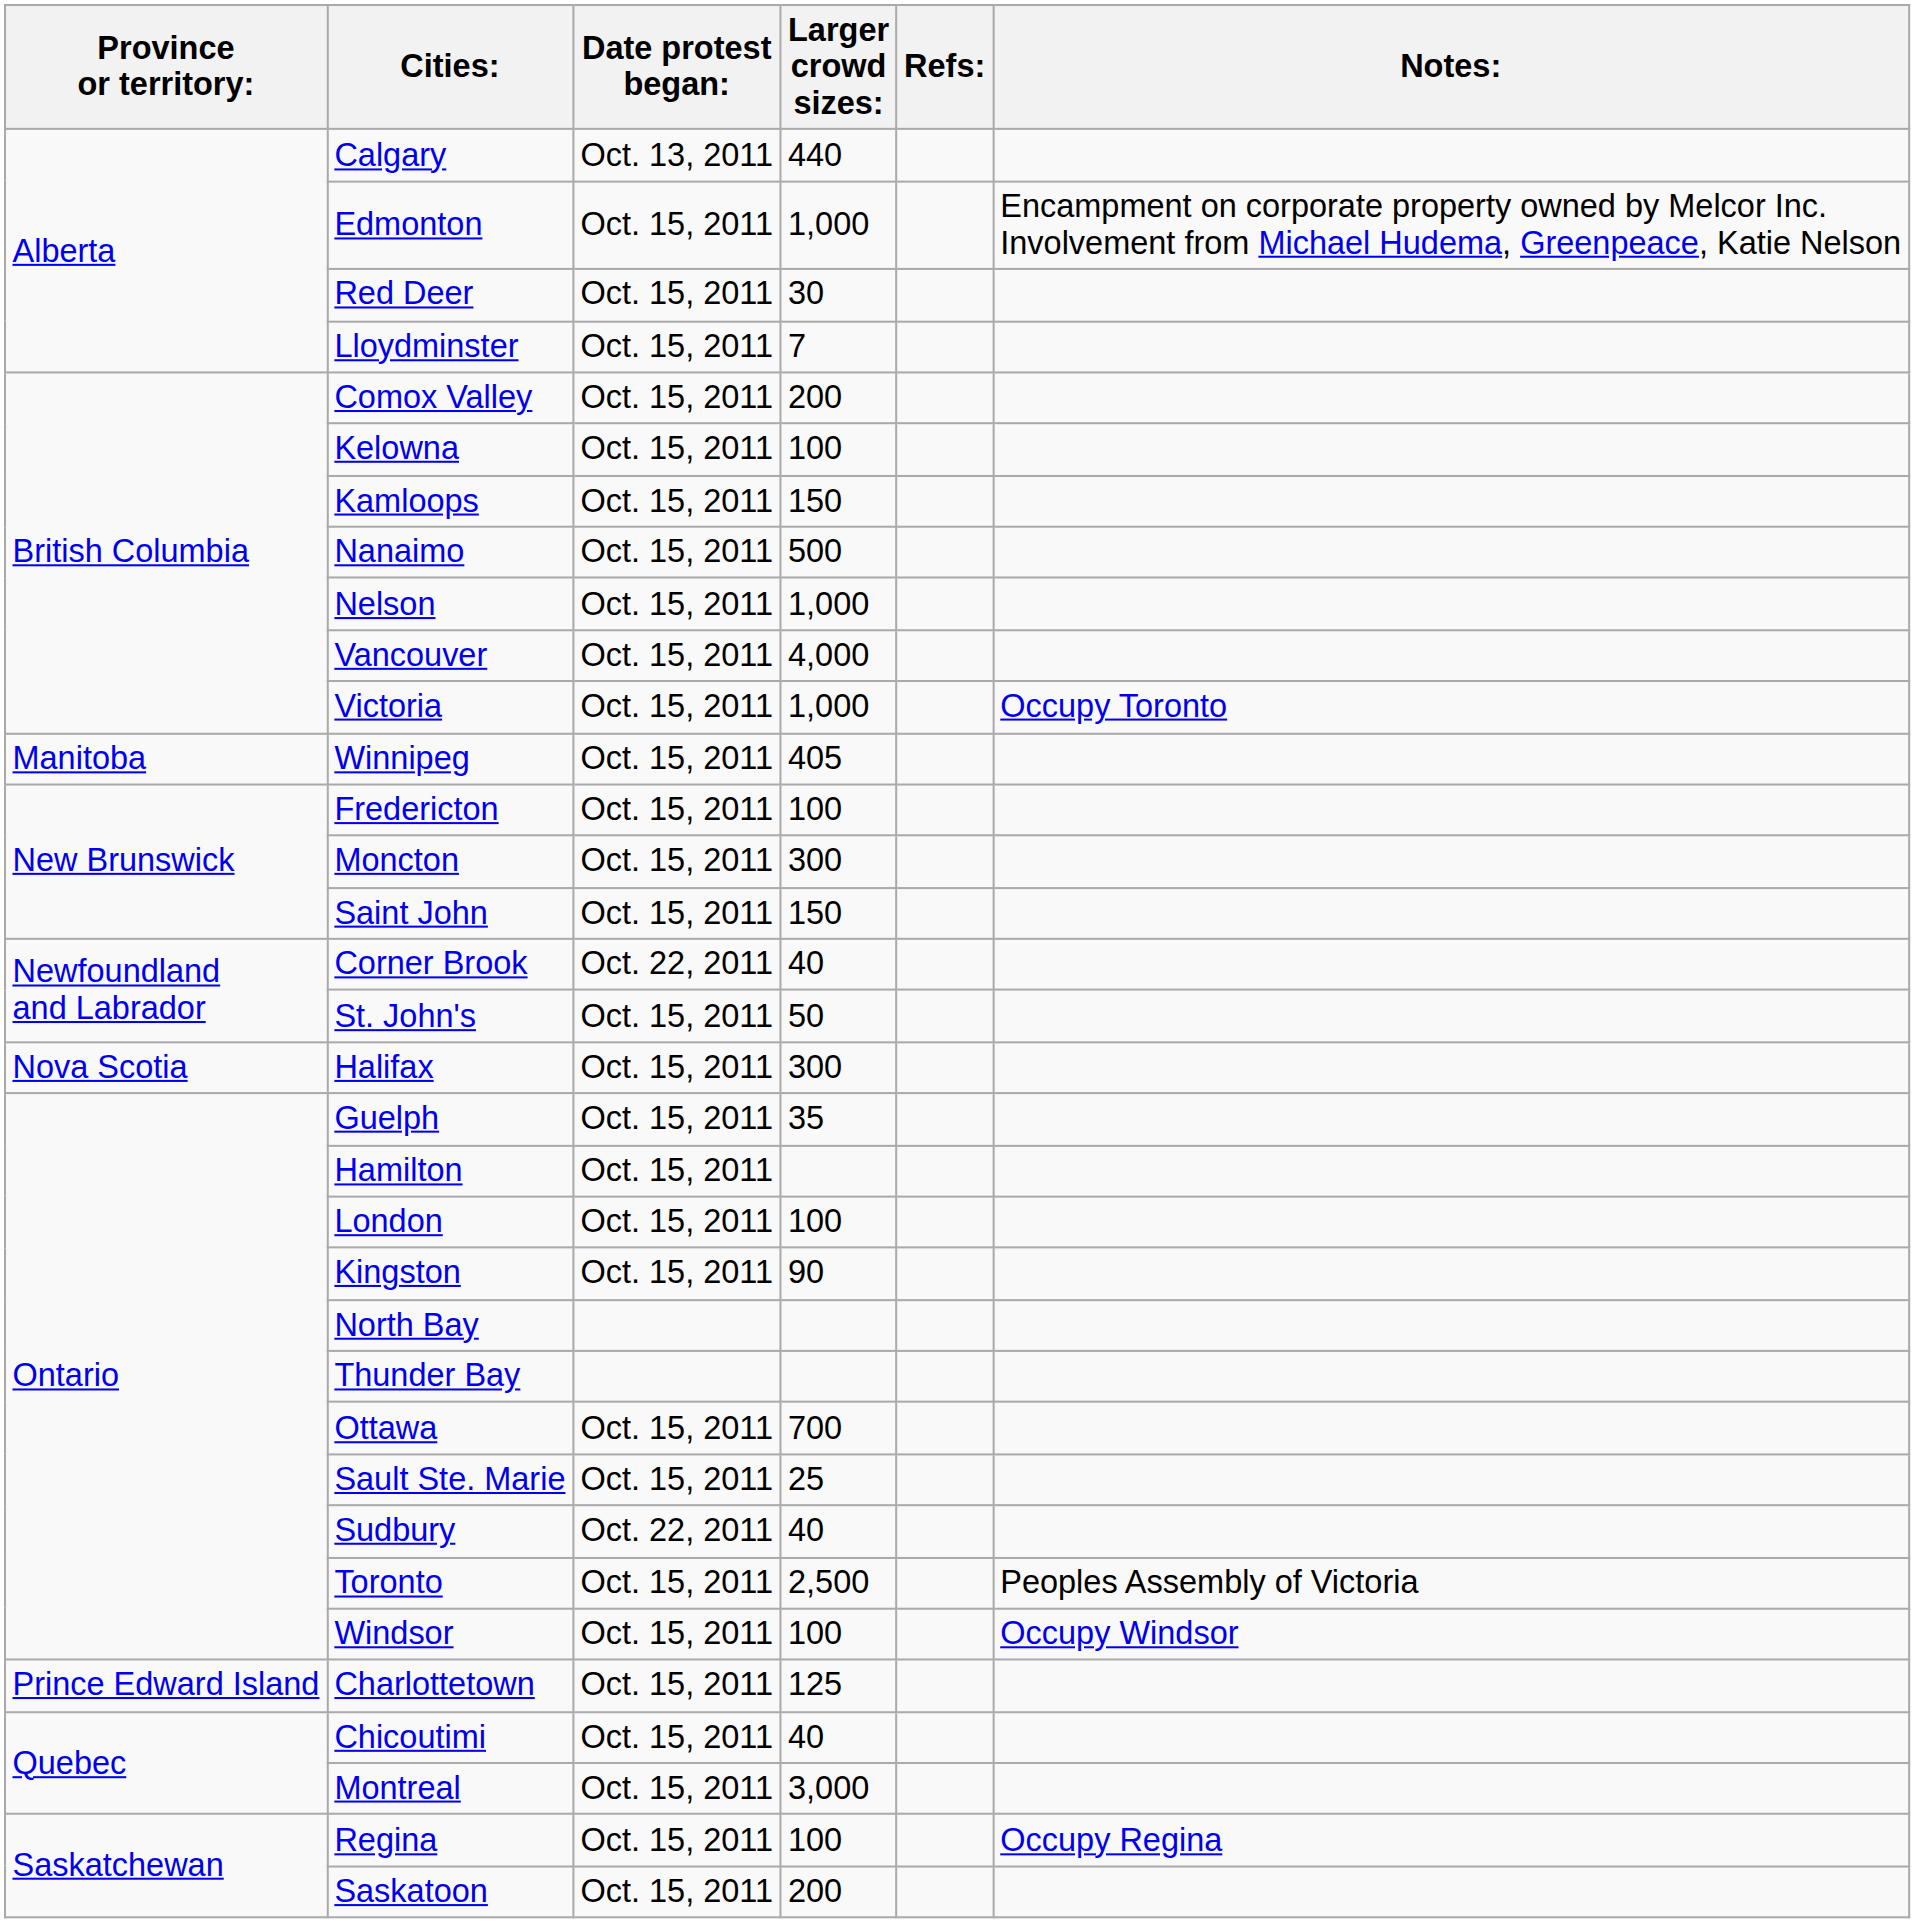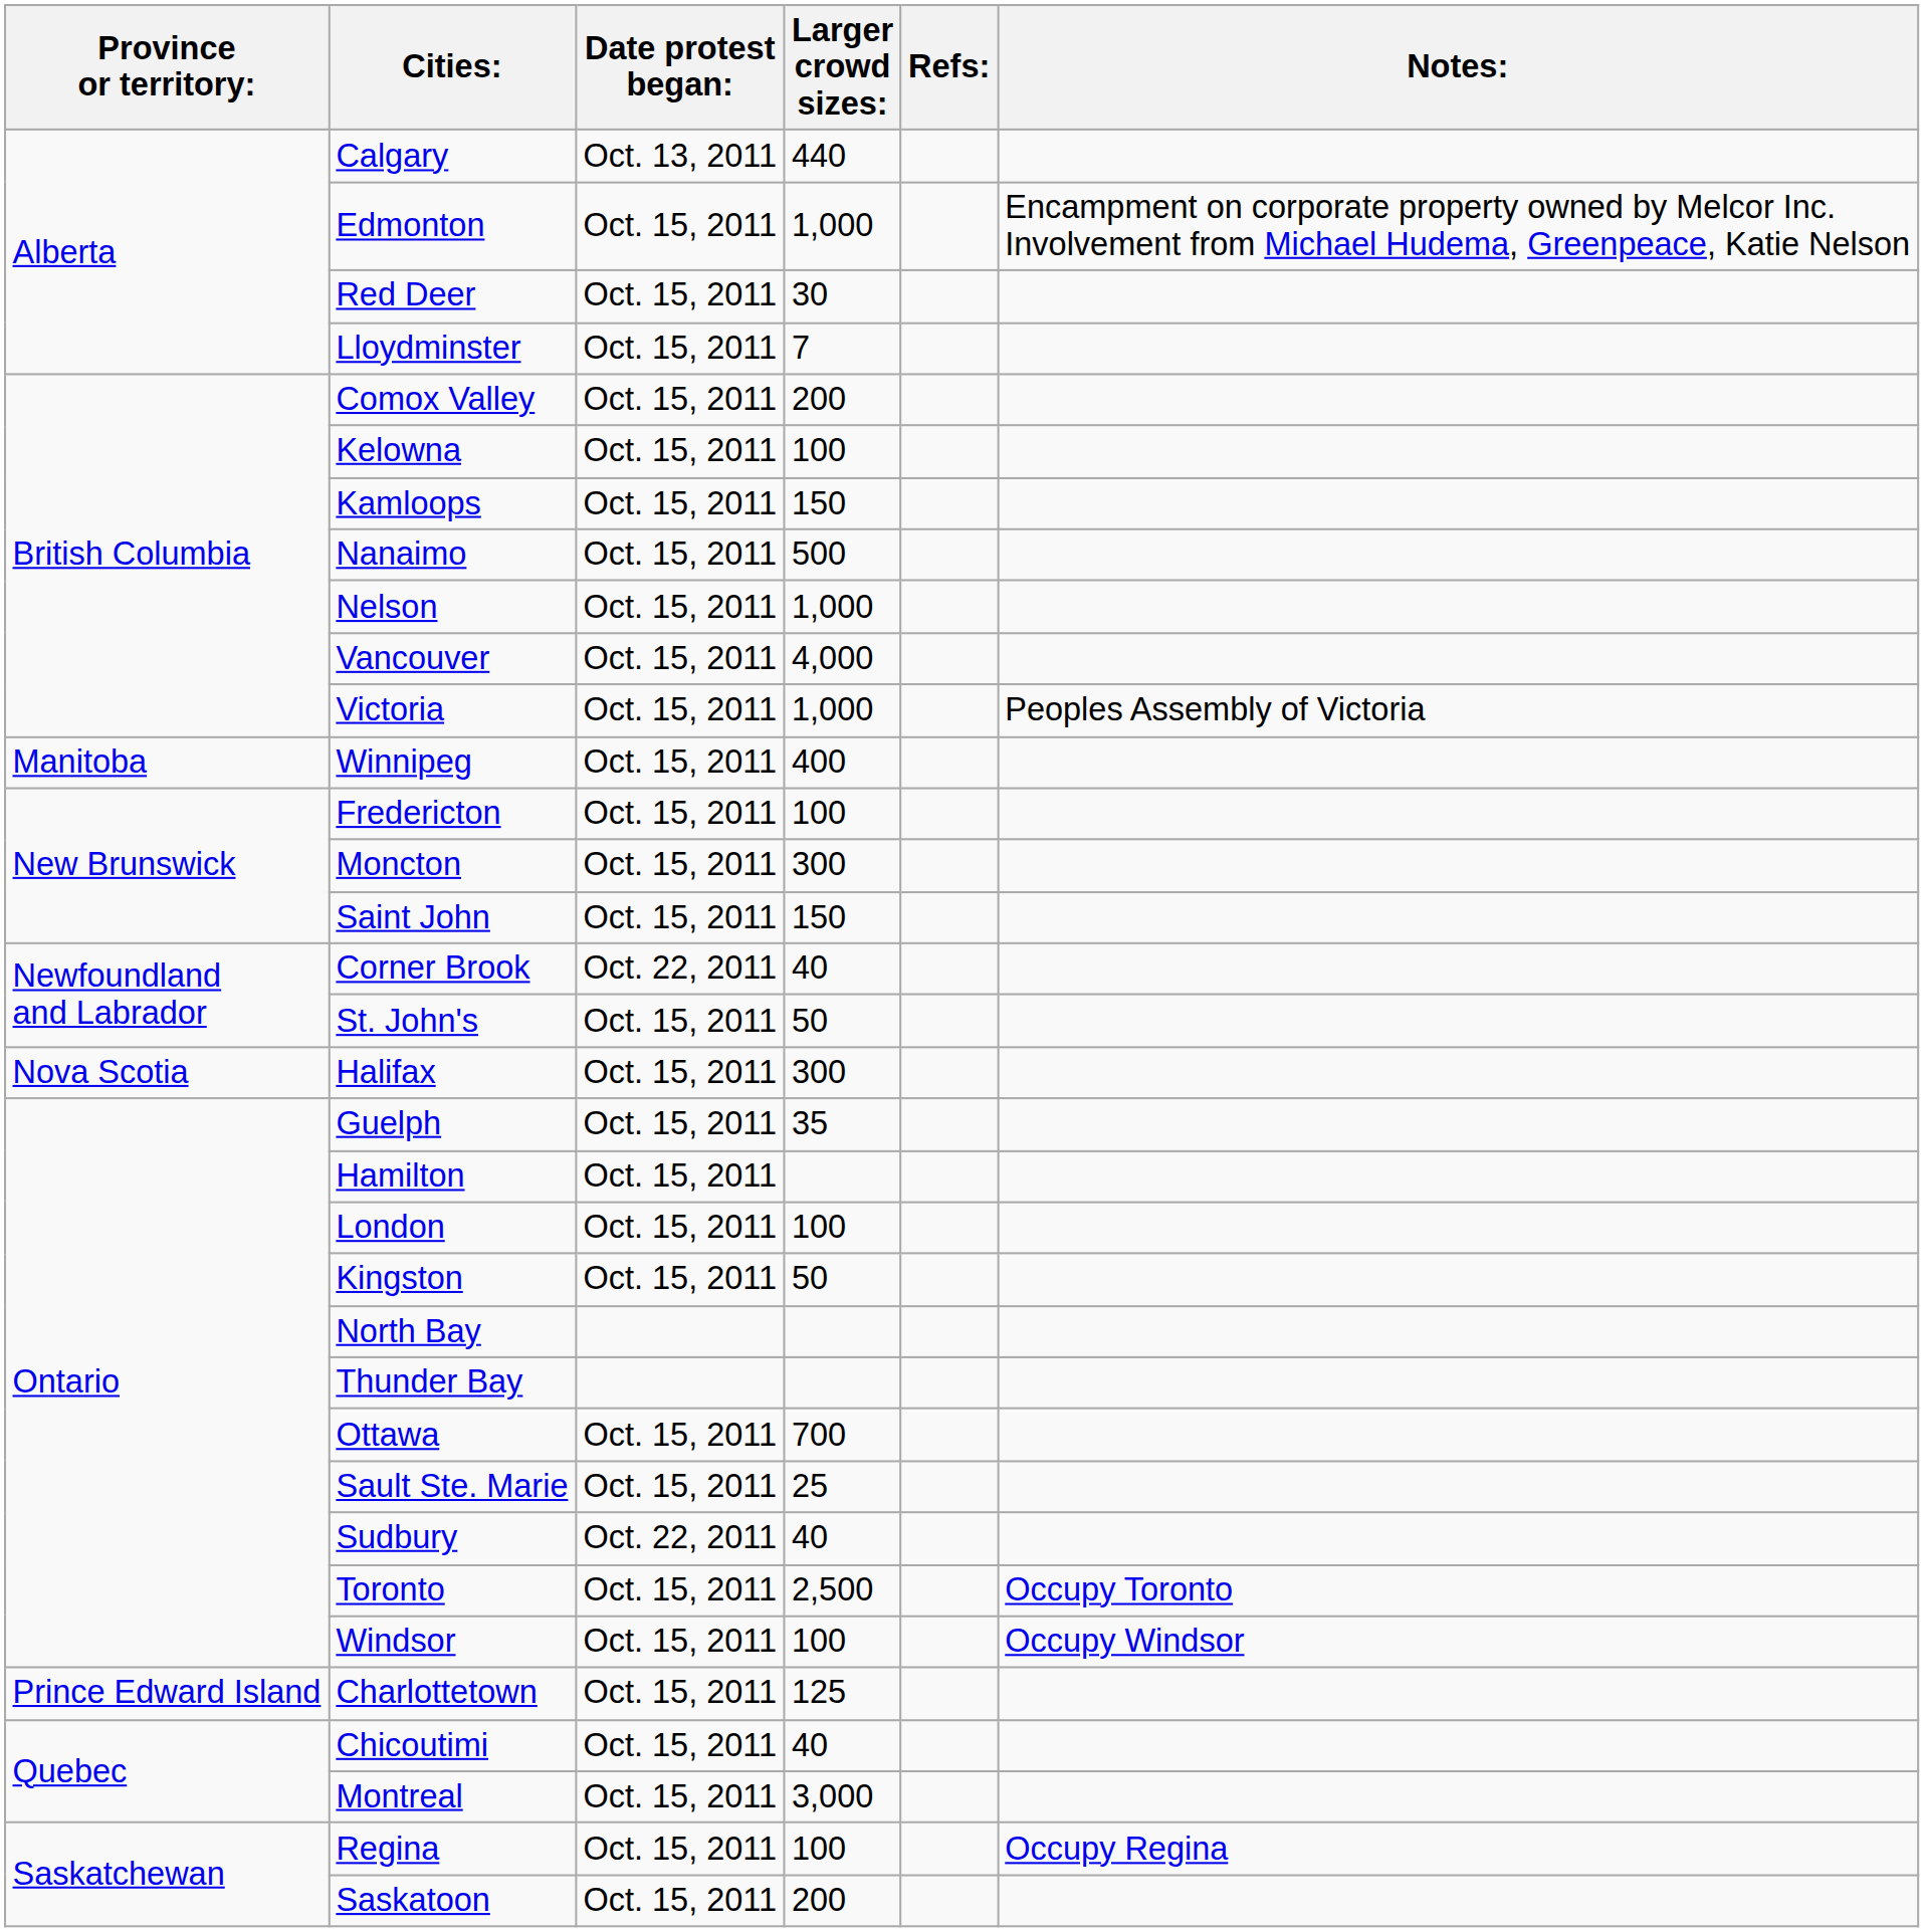Victoria | Notes:: Occupy Toronto -> Peoples Assembly of Victoria
Winnipeg | Larger crowd sizes:: 405 -> 400
Kingston | Larger crowd sizes:: 90 -> 50
Toronto | Notes:: Peoples Assembly of Victoria -> Occupy Toronto
